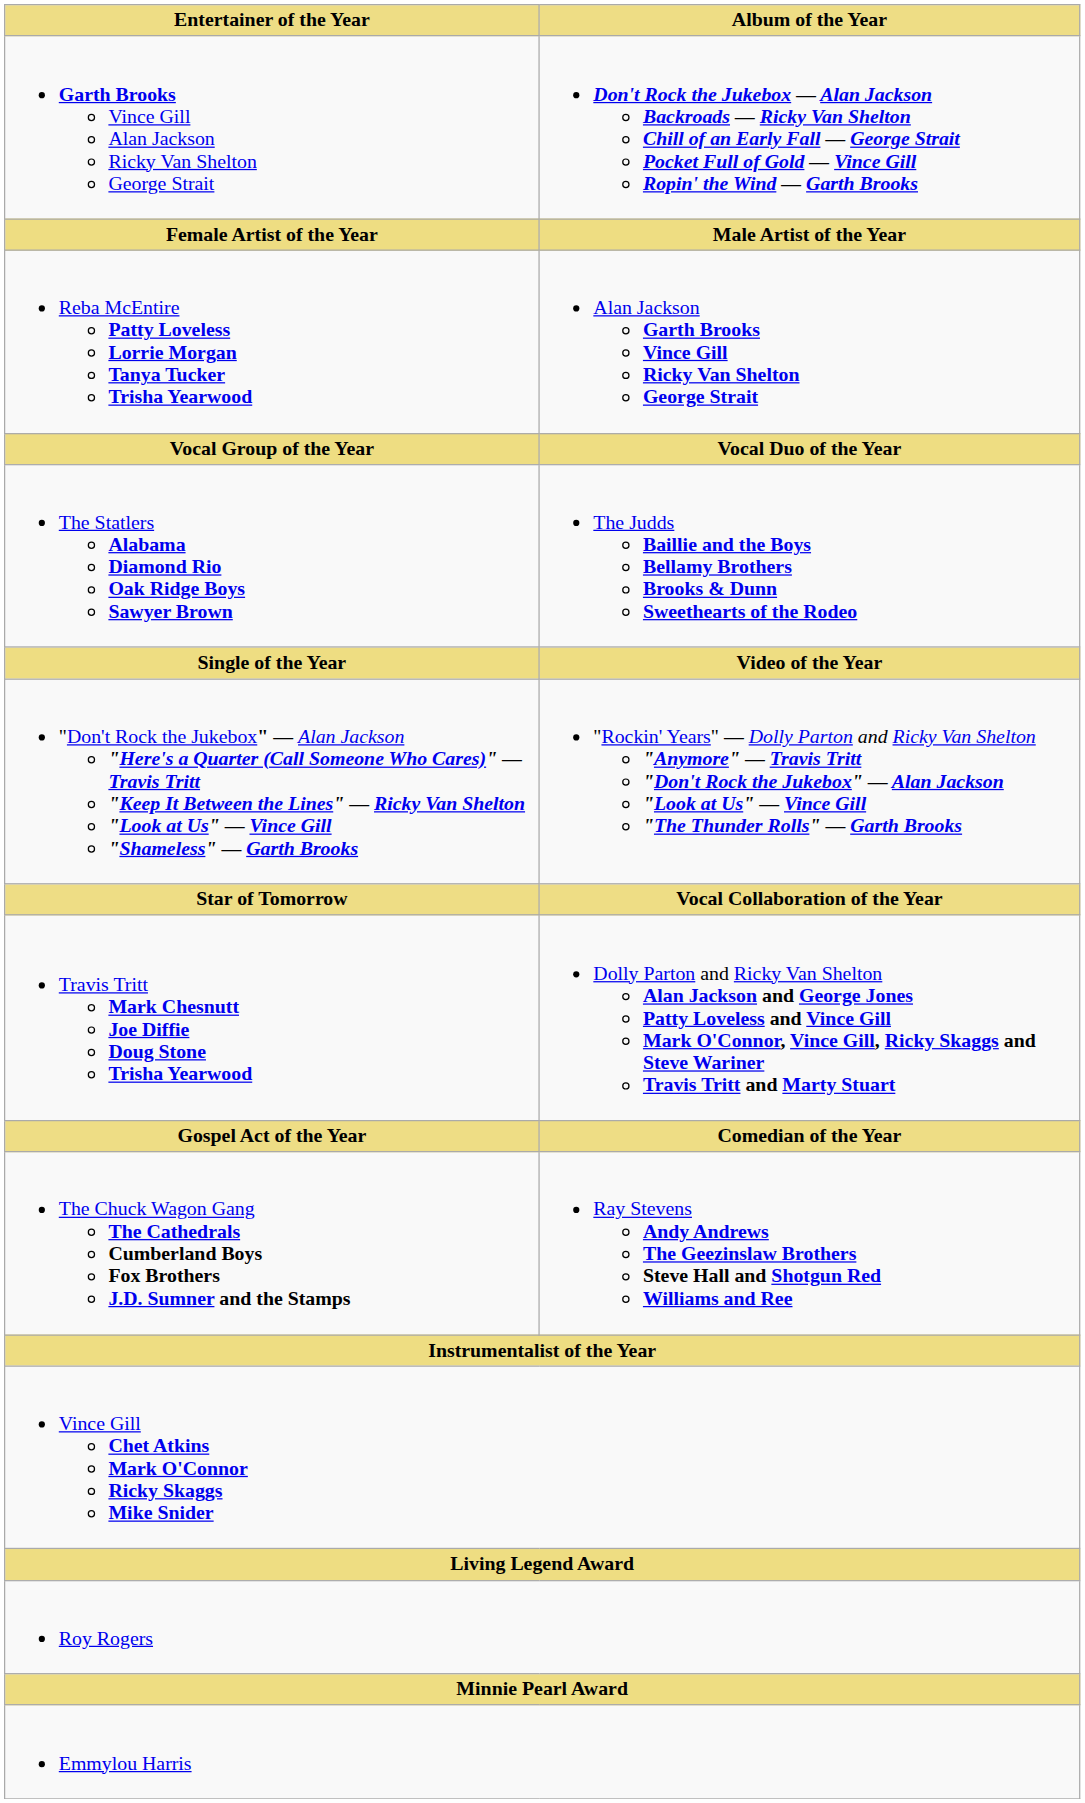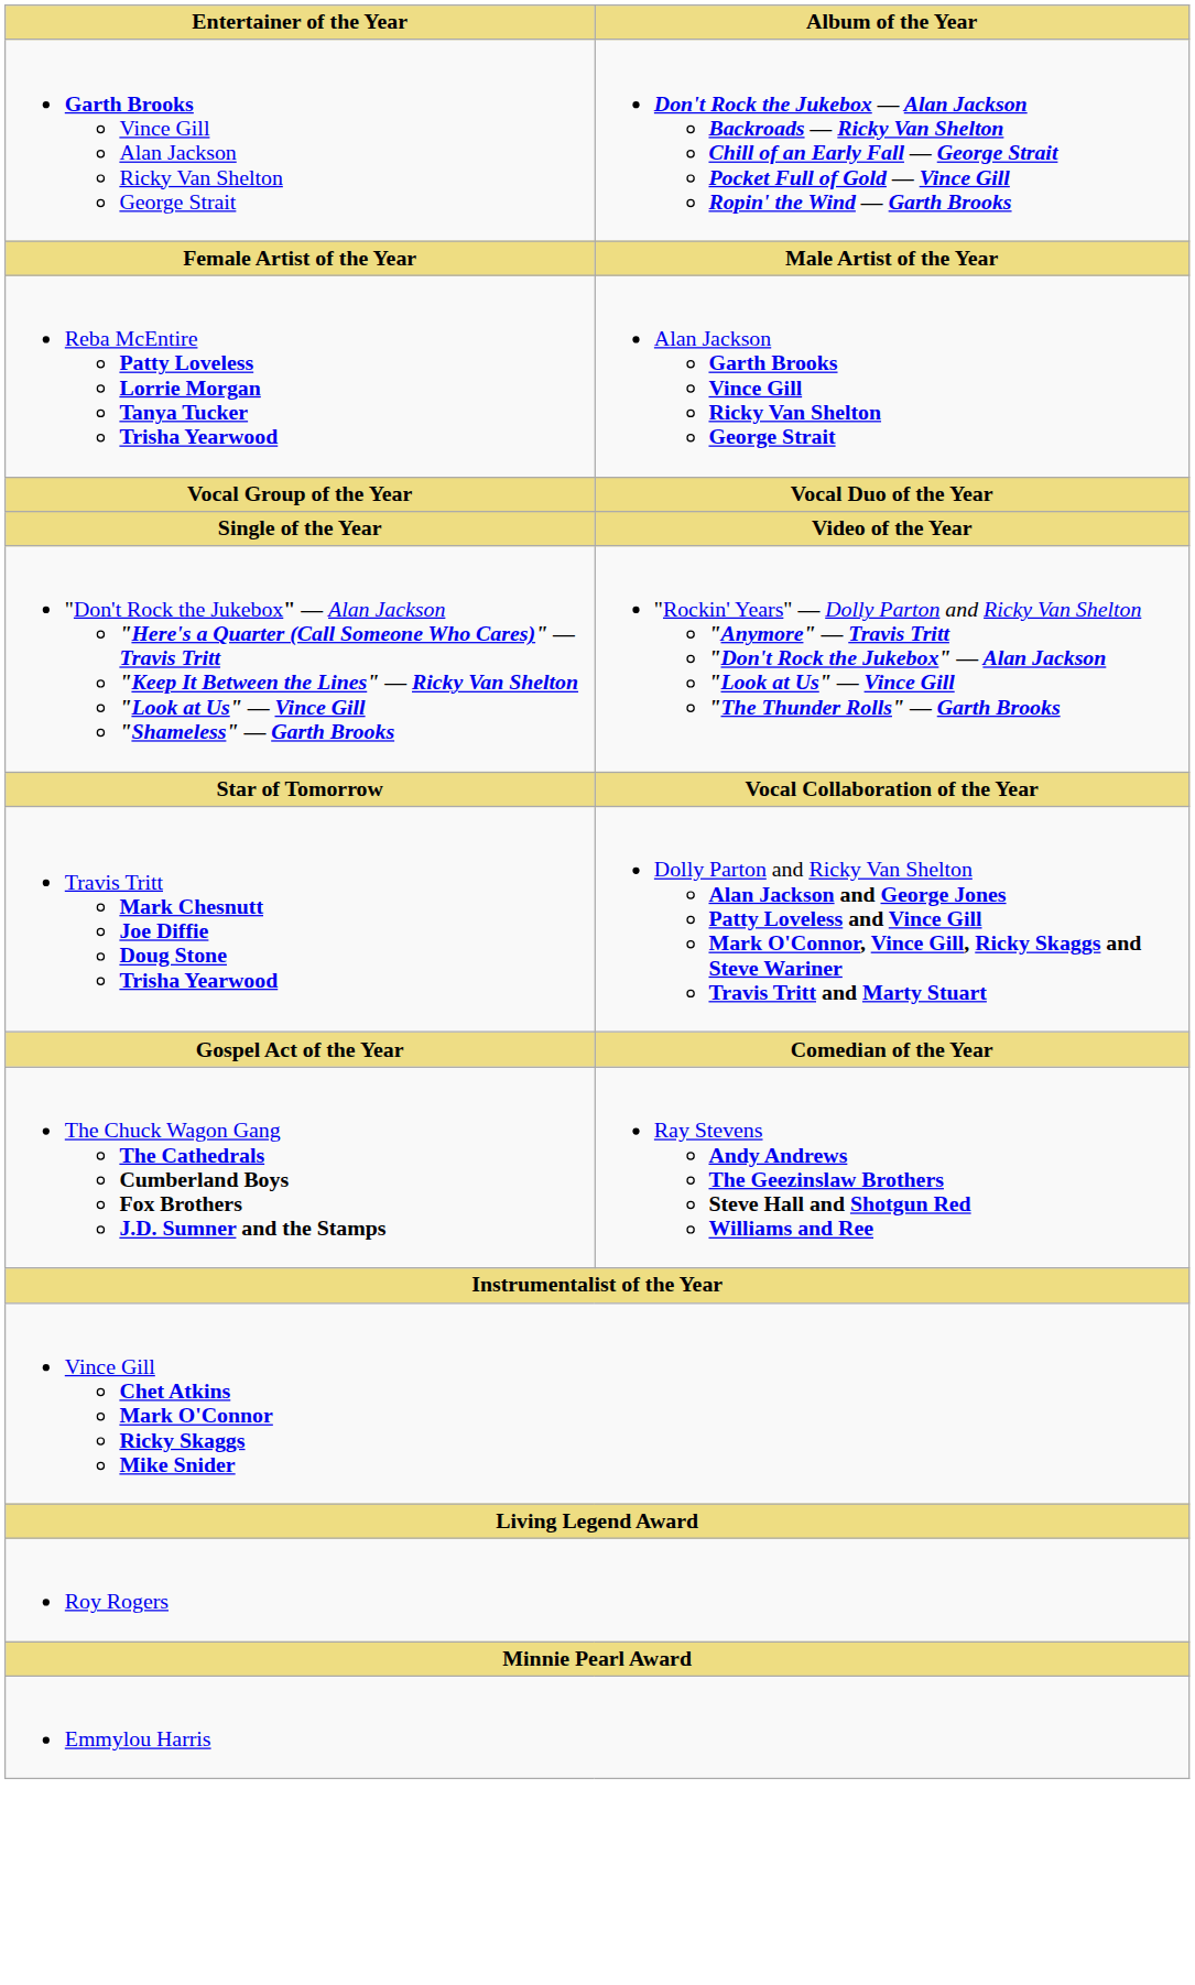- row: The Statlers Alabama Diamond Rio Oak Ridge Boys Sawyer Brown | The Judds Baillie and the Boys Bellamy Brothers Brooks & Dunn Sweethearts of the Rodeo
